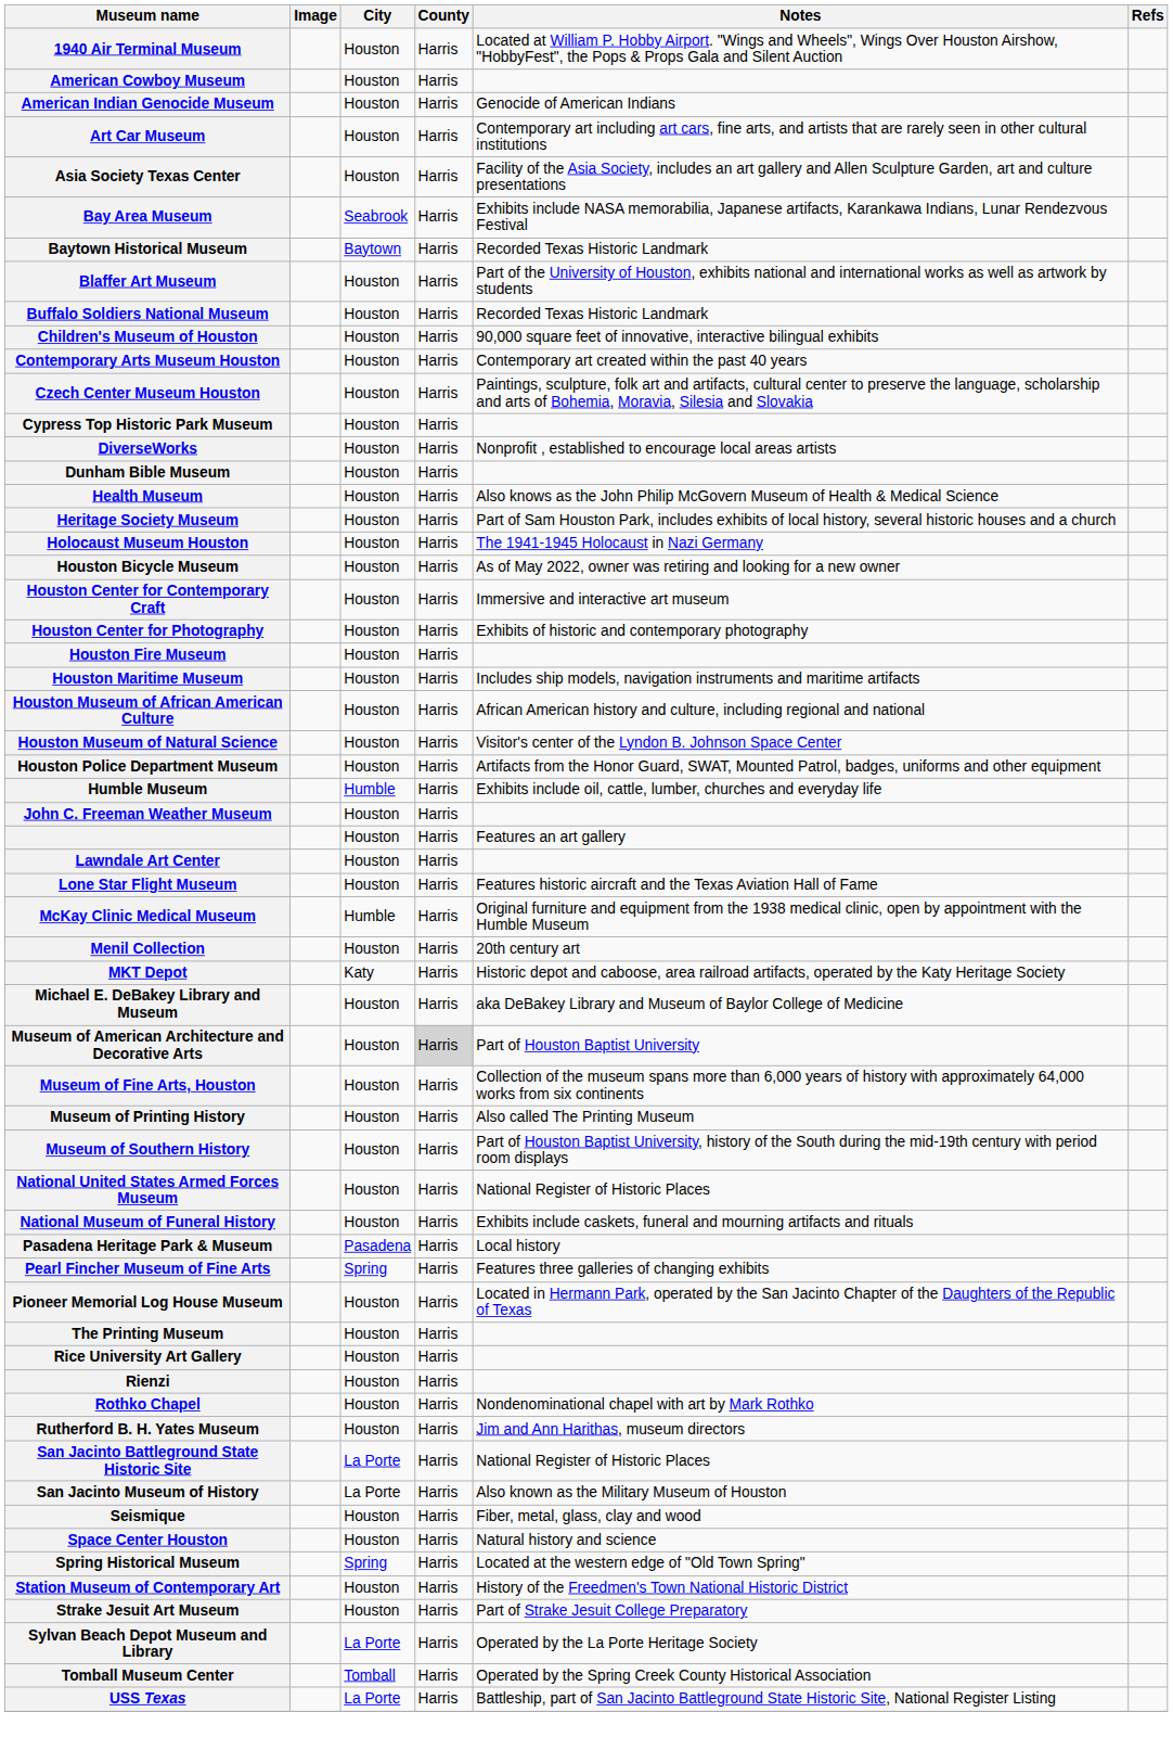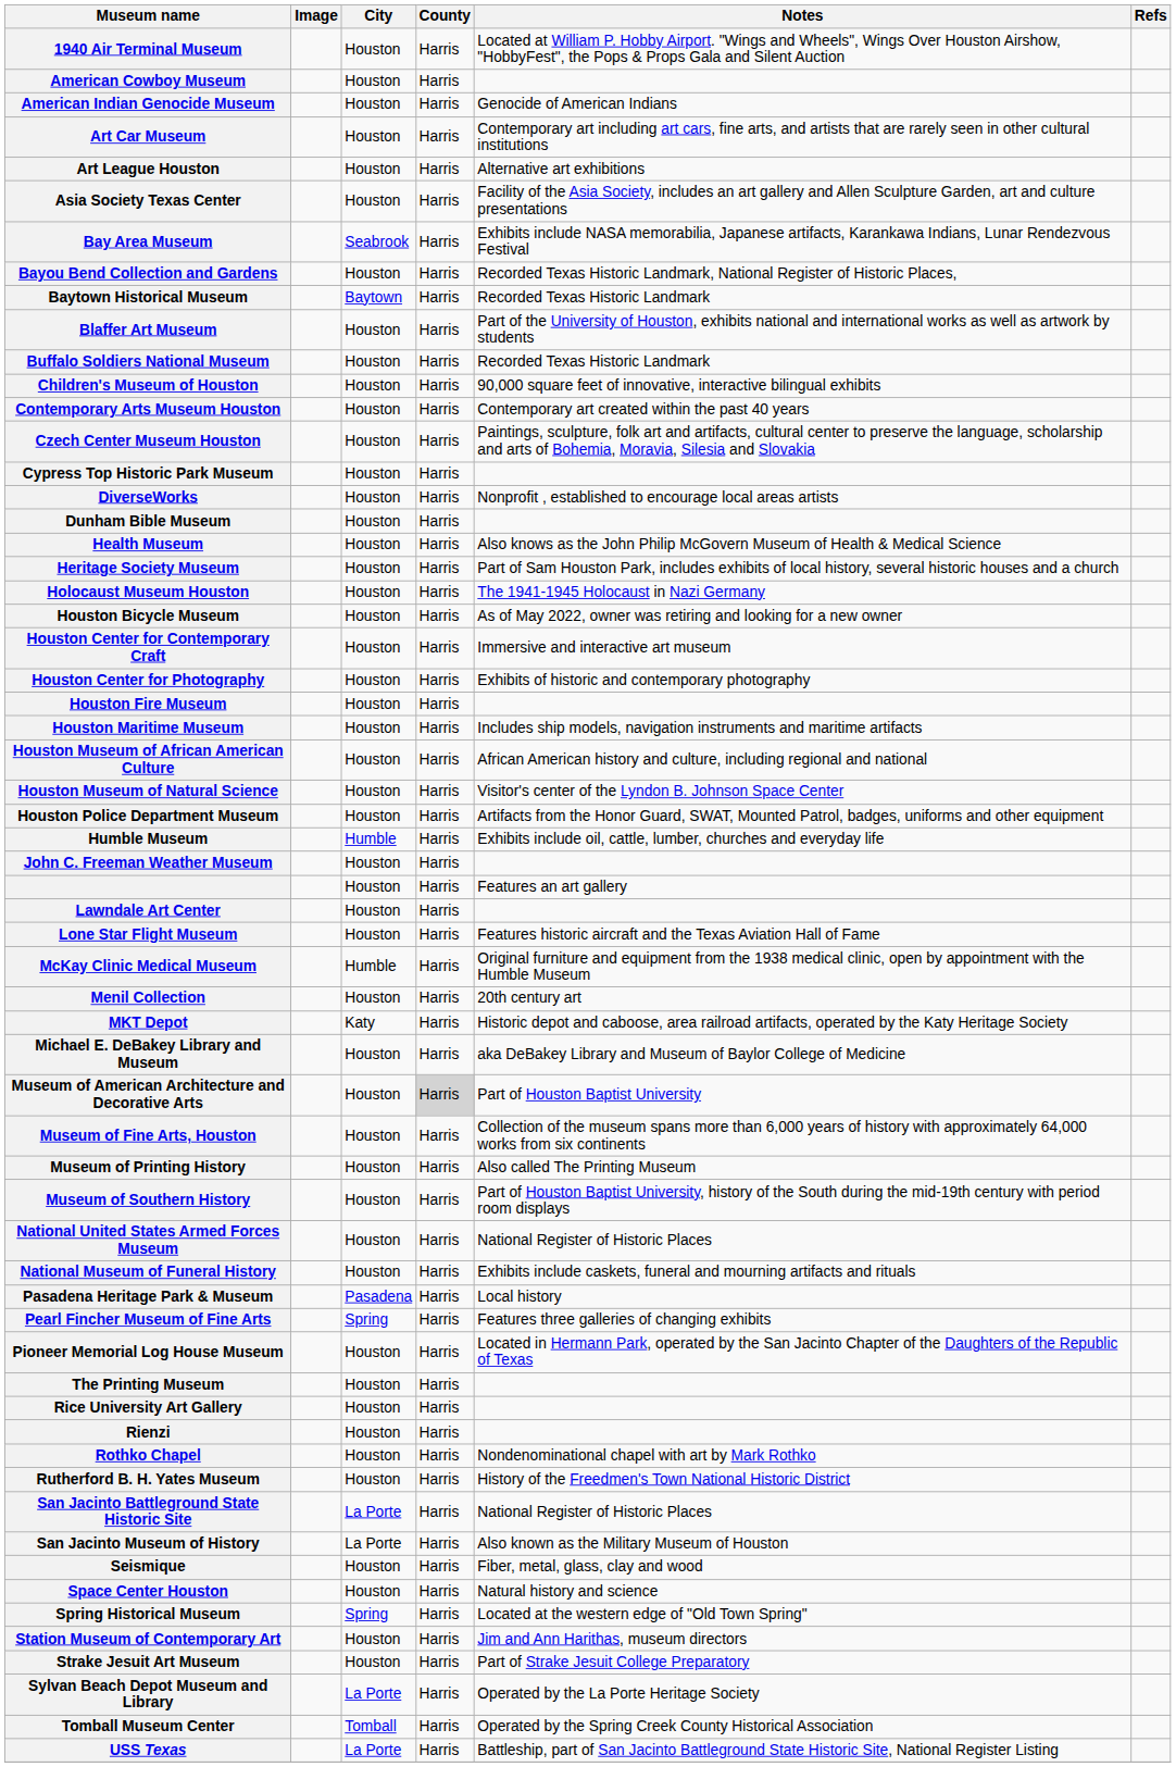+ row: Art League Houston | Houston | Harris | Alternative art exhibitions
+ row: Bayou Bend Collection and Gardens | Houston | Harris | Recorded Texas Historic Landmark, National Register of Historic Places,
Rutherford B. H. Yates Museum | Notes: Jim and Ann Harithas, museum directors -> History of the Freedmen's Town National Historic District
Station Museum of Contemporary Art | Notes: History of the Freedmen's Town National Historic District -> Jim and Ann Harithas, museum directors
